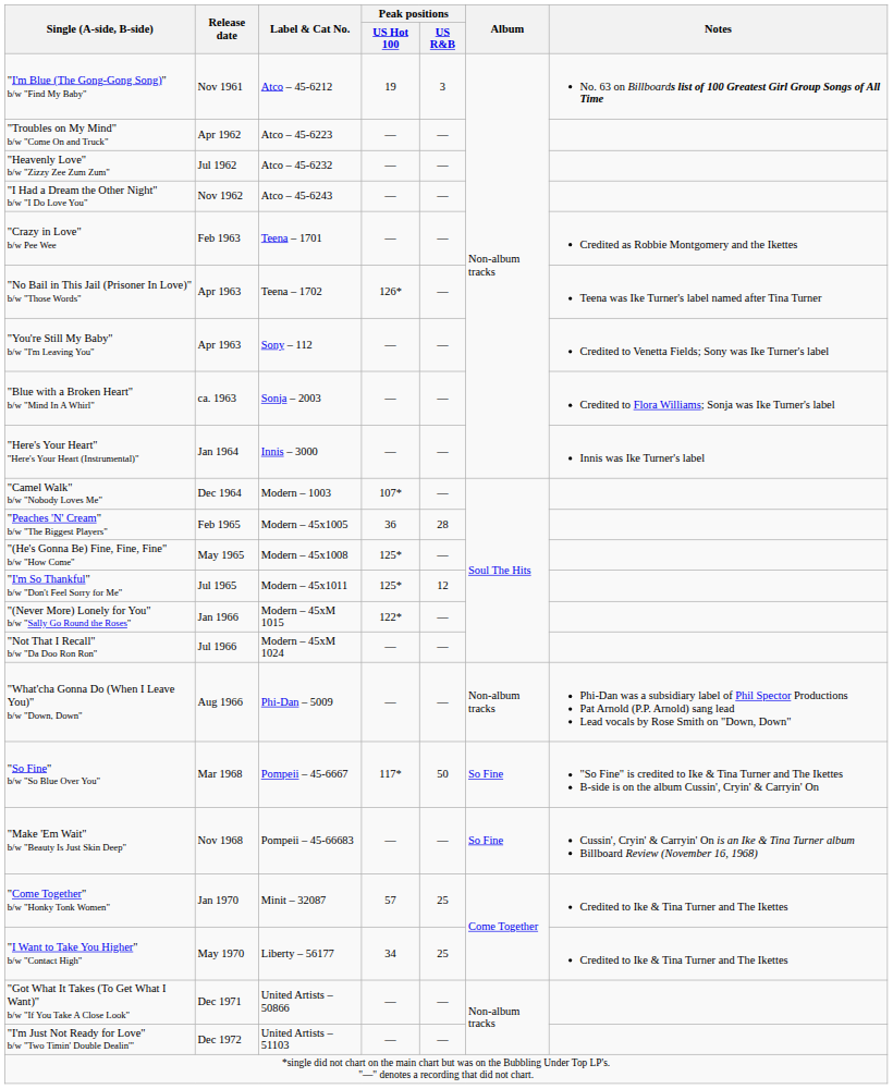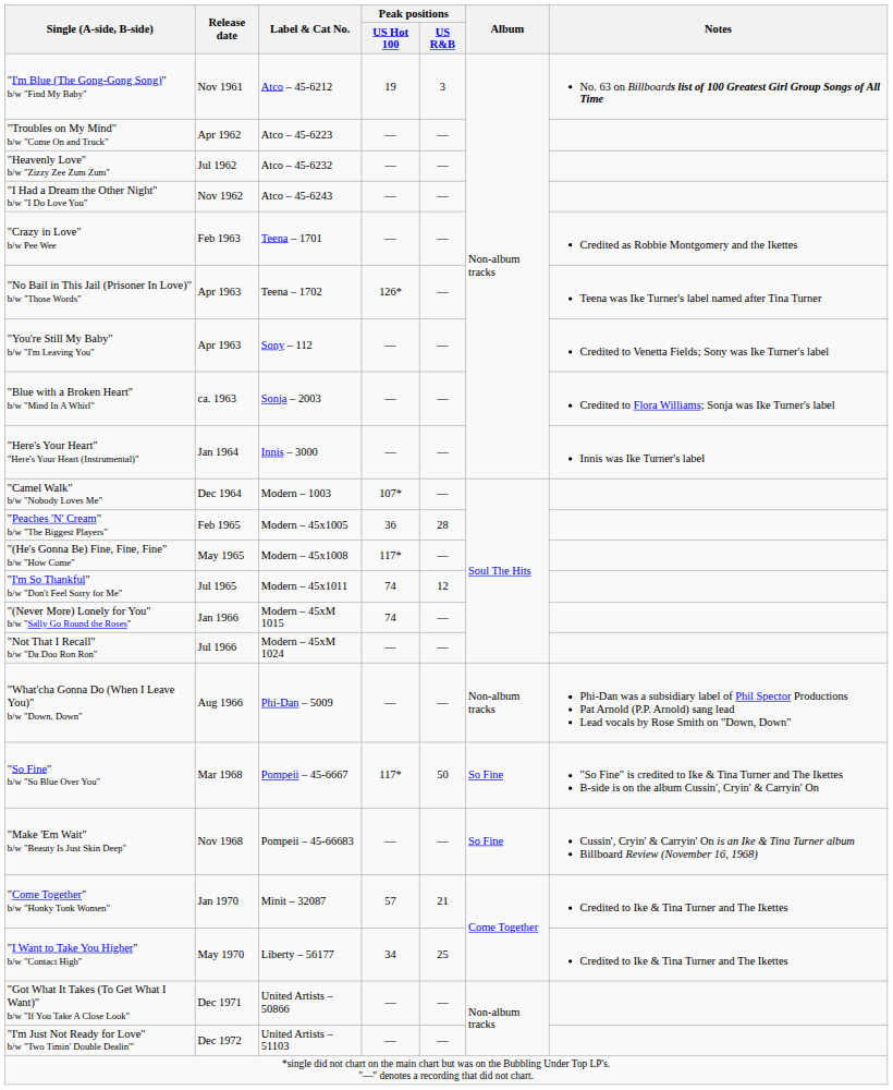"(He's Gonna Be) Fine, Fine, Fine" b/w "How Come" | Peak positions / US Hot 100: 125* -> 117*
"I'm So Thankful" b/w "Don't Feel Sorry for Me" | Peak positions / US Hot 100: 125* -> 74
"(Never More) Lonely for You" b/w "Sally Go Round the Roses" | Peak positions / US Hot 100: 122* -> 74
"Come Together" b/w "Honky Tonk Women" | Peak positions / US R&B: 25 -> 21
